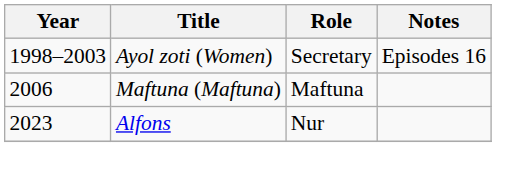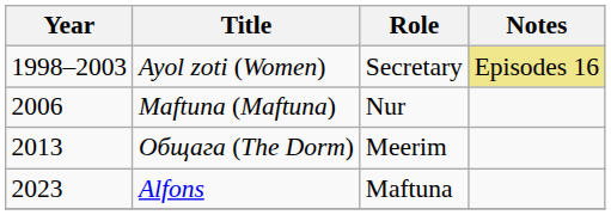Ayol zoti (Women) | Notes: no background -> khaki background
Maftuna (Maftuna) | Role: Maftuna -> Nur
+ row: 2013 | Общага (The Dorm) | Meerim
Alfons | Role: Nur -> Maftuna
